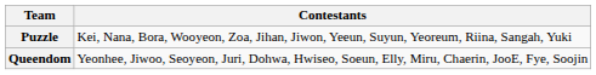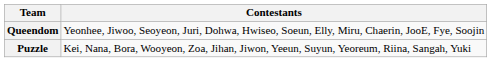rows swapped: Queendom <-> Puzzle
